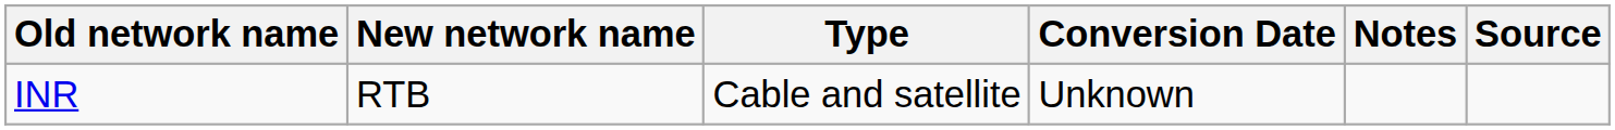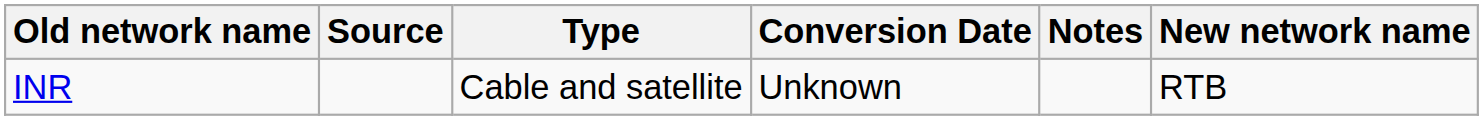columns swapped: New network name <-> Source
